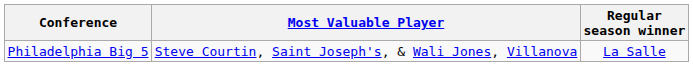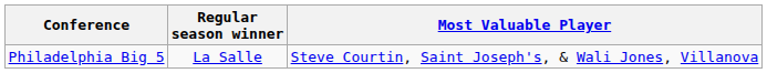columns swapped: Regular season winner <-> Most Valuable Player
